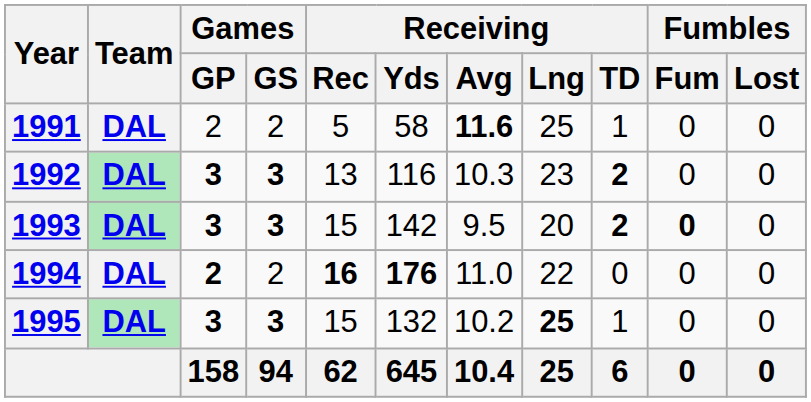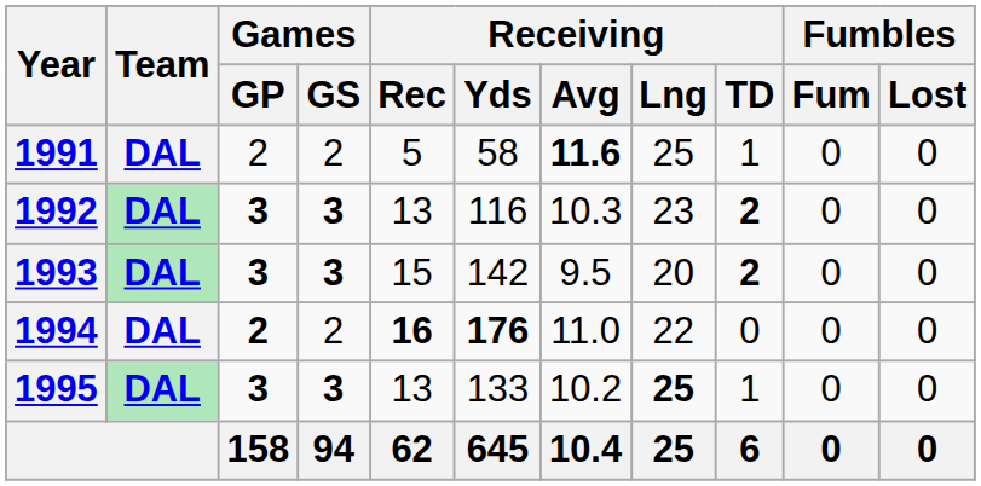1993 | Fumbles / Fum: bold -> normal
1995 | Receiving / Rec: 15 -> 13
1995 | Receiving / Yds: 132 -> 133
